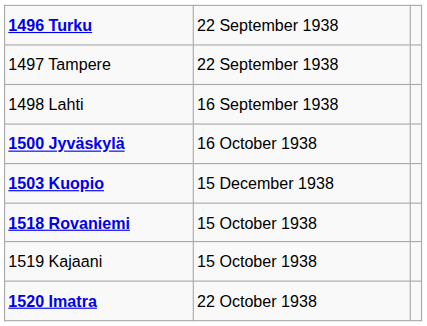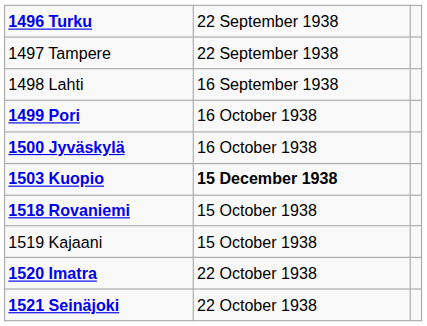+ row: 1499 Pori | 16 October 1938
1503 Kuopio | column 2: normal -> bold
+ row: 1521 Seinäjoki | 22 October 1938
